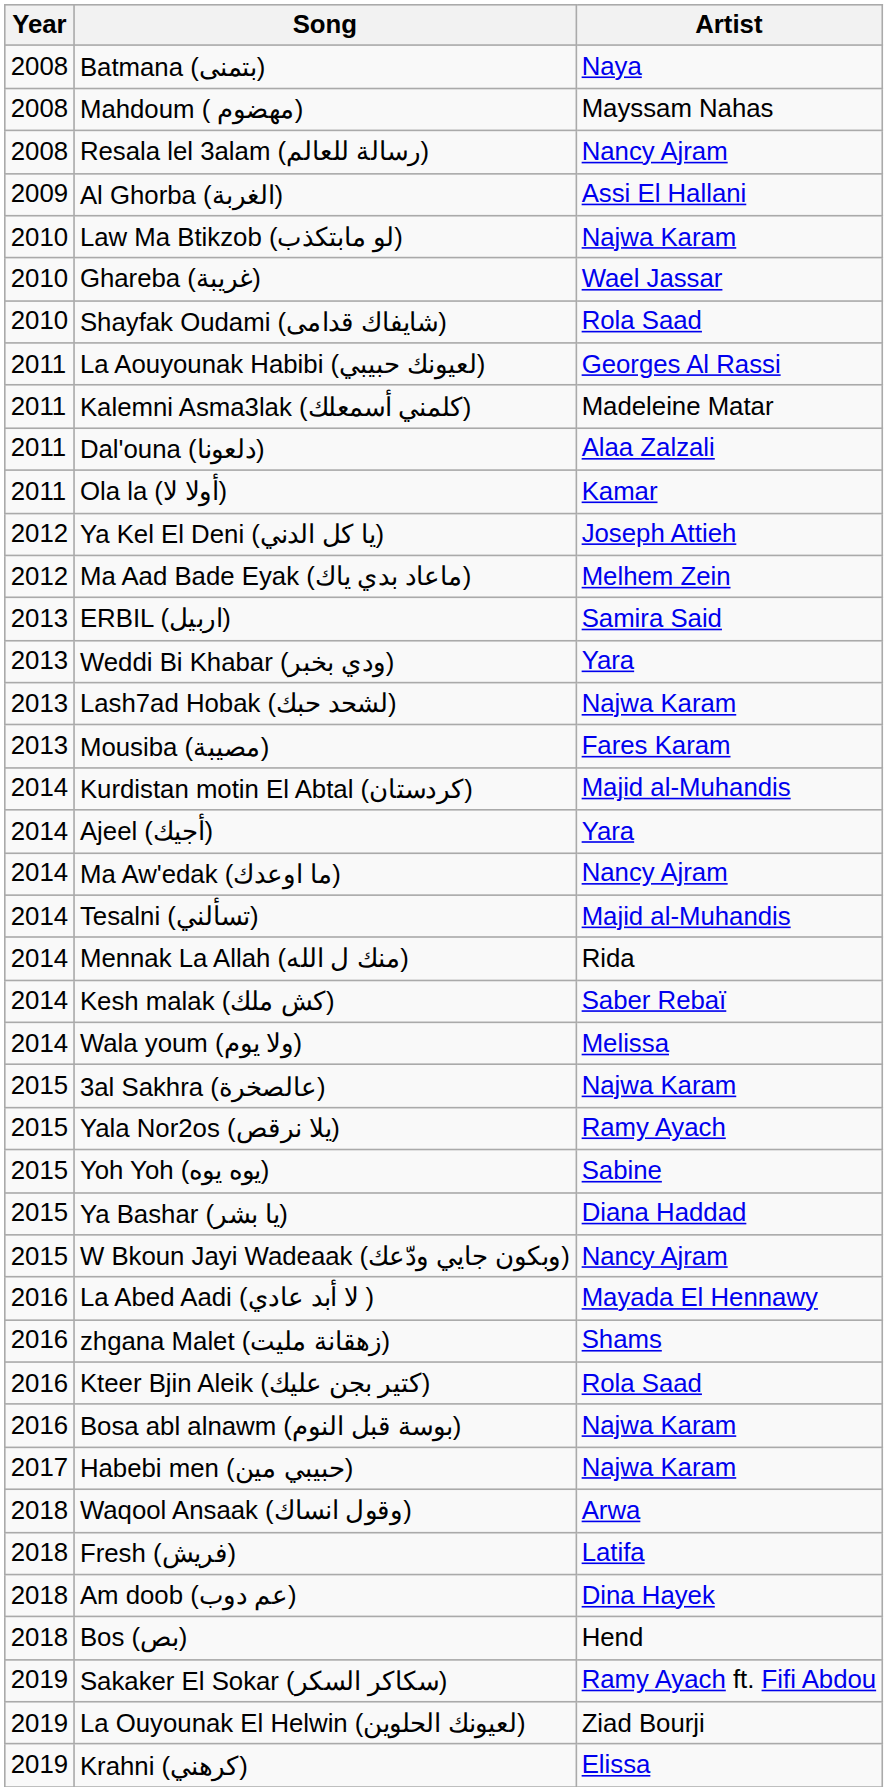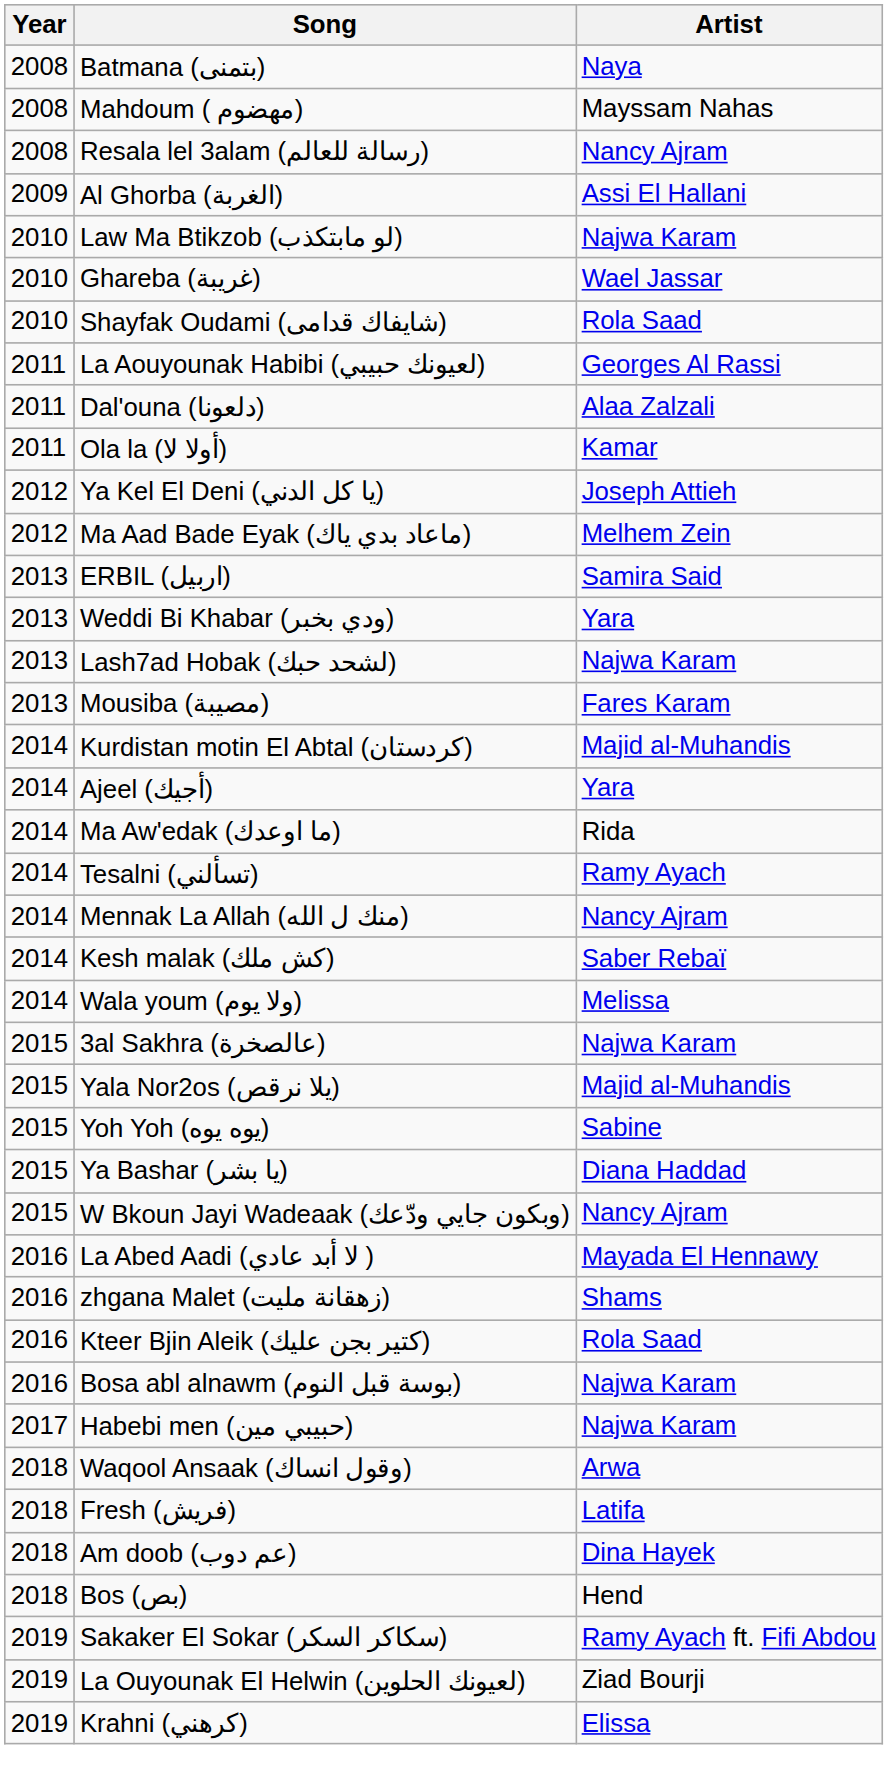- row: 2011 | Kalemni Asma3lak (كلمني أسمعلك) | Madeleine Matar
Ma Aw'edak (ما اوعدك) | Artist: Nancy Ajram -> Rida
Tesalni (تسألني) | Artist: Majid al-Muhandis -> Ramy Ayach
Mennak La Allah (منك ل الله) | Artist: Rida -> Nancy Ajram
Yala Nor2os (يلا نرقص) | Artist: Ramy Ayach -> Majid al-Muhandis
